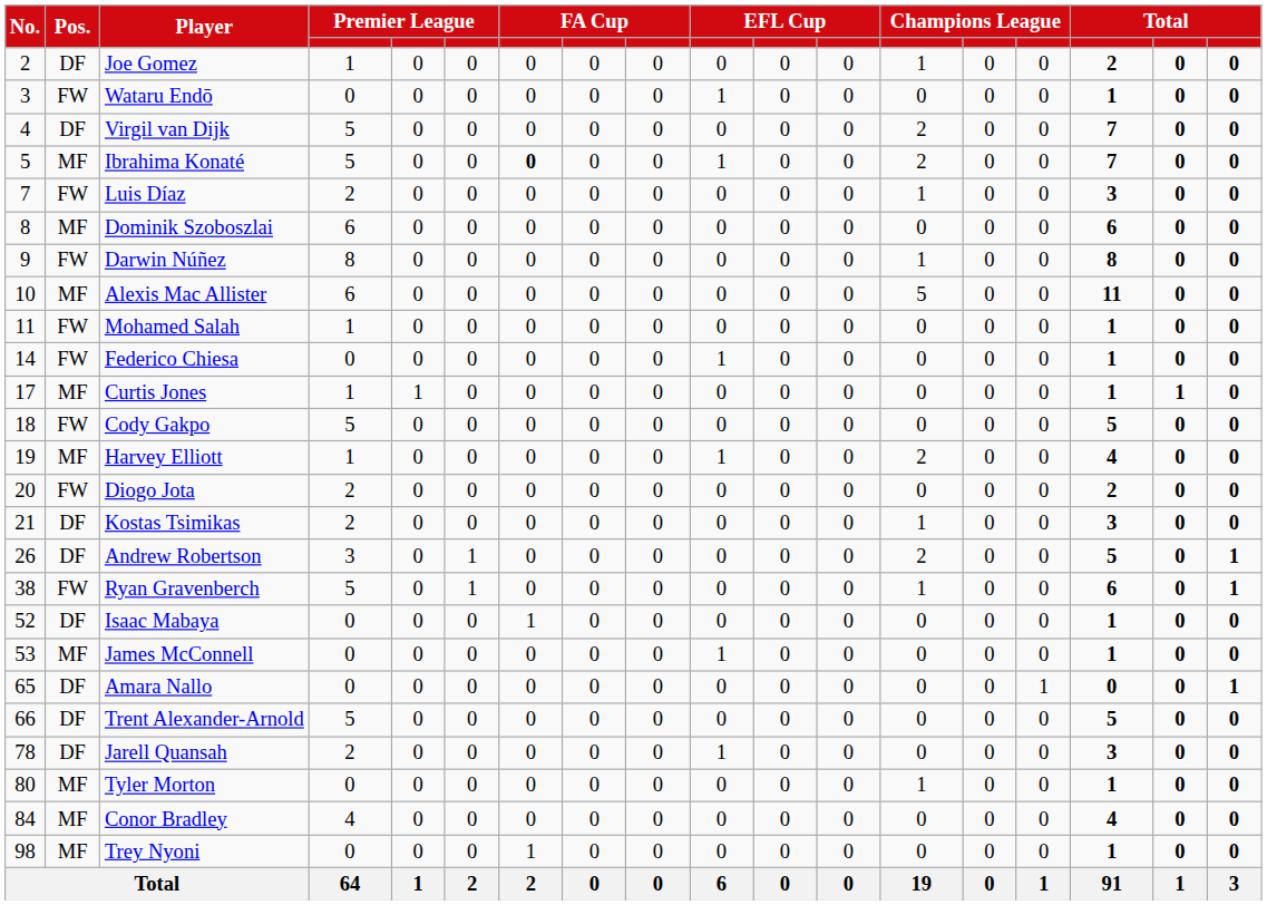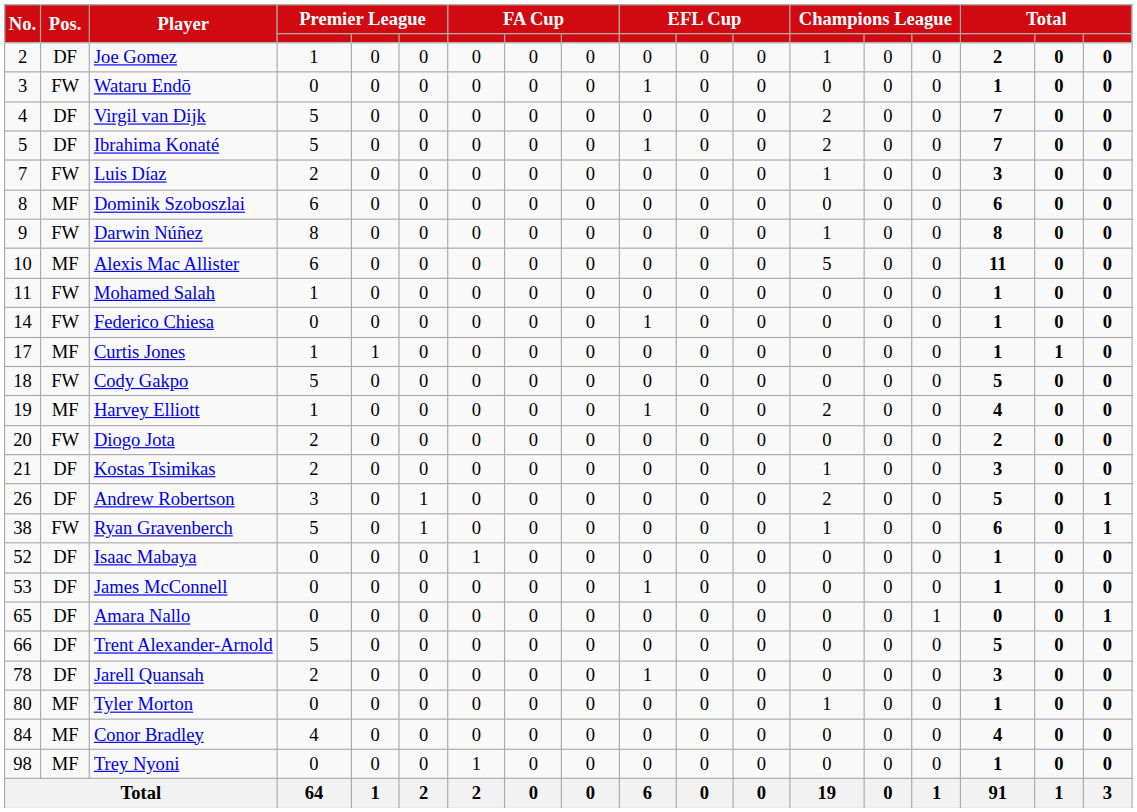Ibrahima Konaté | Pos.: MF -> DF
Ibrahima Konaté | column 7: bold -> normal
James McConnell | Pos.: MF -> DF
